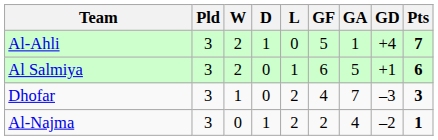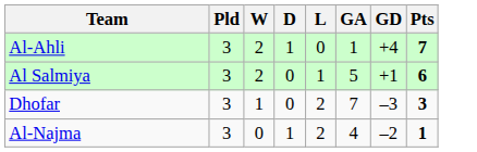- column: GF | 5 | 6 | 4 | 2
